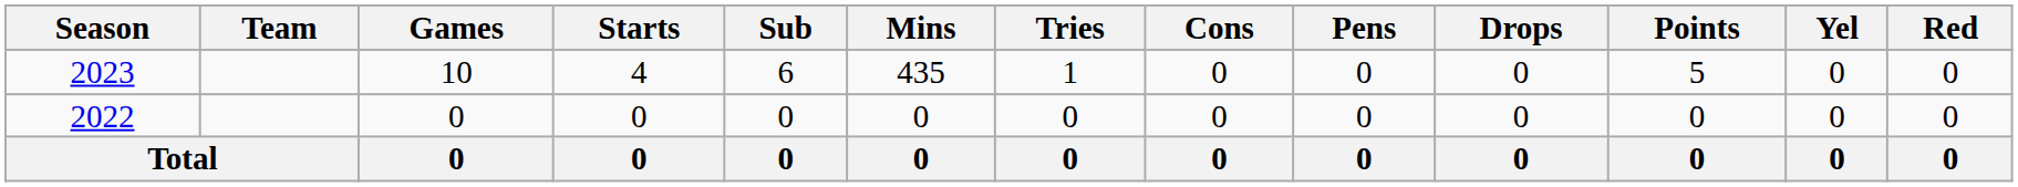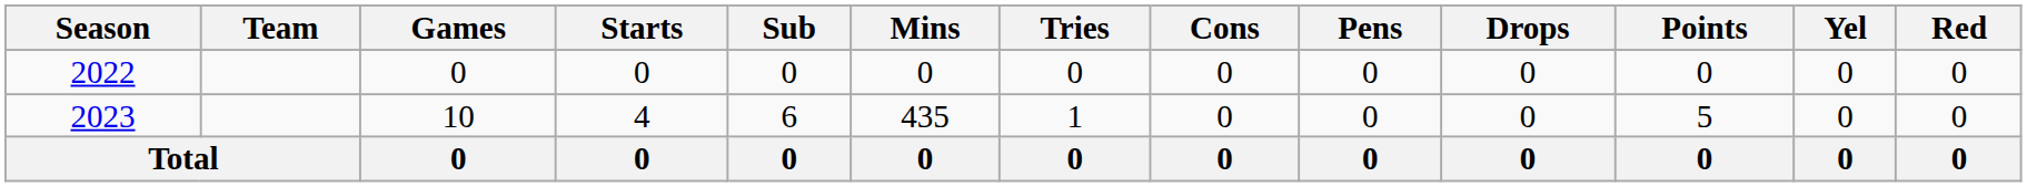rows swapped: 2022 <-> 2023
